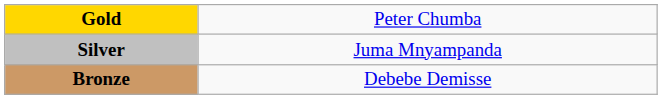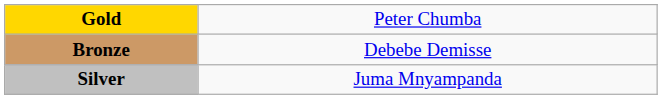rows swapped: Silver <-> Bronze
